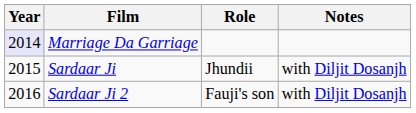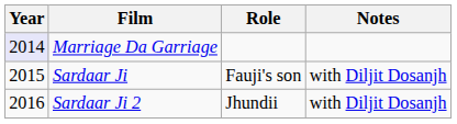Sardaar Ji | Role: Jhundii -> Fauji's son
Sardaar Ji 2 | Role: Fauji's son -> Jhundii
